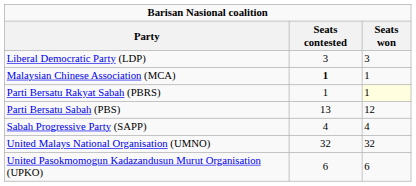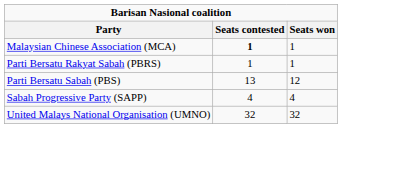- row: Liberal Democratic Party (LDP) | 3 | 3
Parti Bersatu Rakyat Sabah (PBRS) | Seats won: lightyellow background -> no background
- row: United Pasokmomogun Kadazandusun Murut Organisation (UPKO) | 6 | 6
